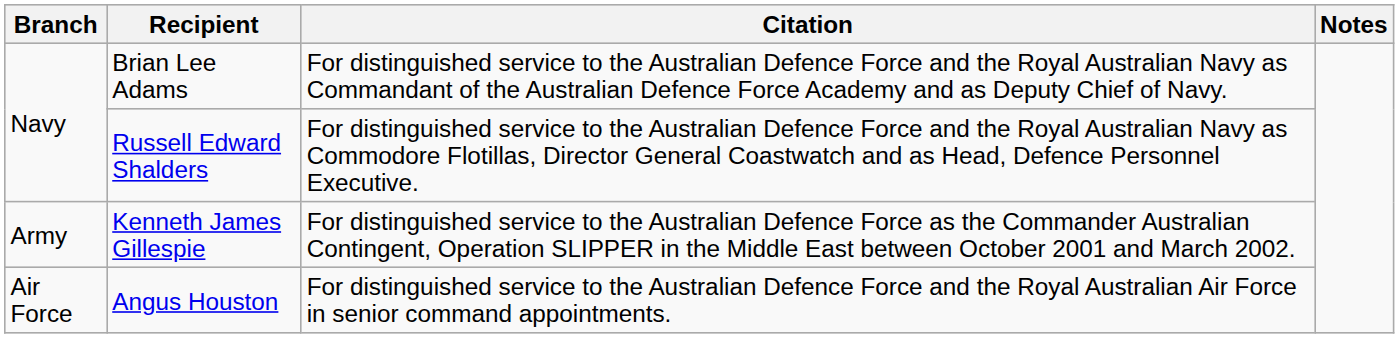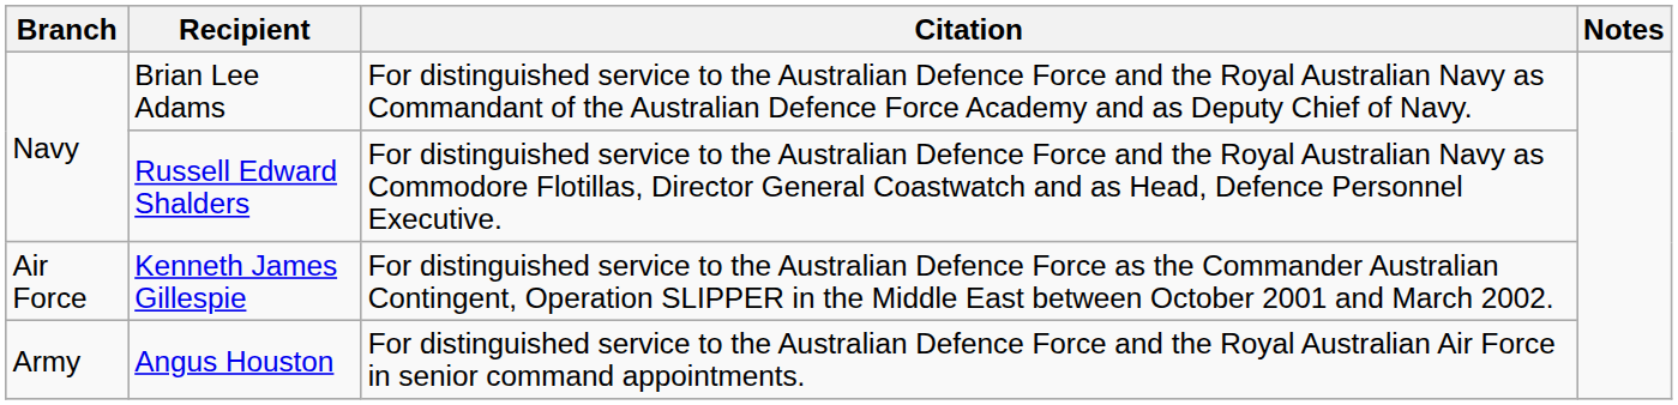Kenneth James Gillespie | Branch: Army -> Air Force
Angus Houston | Branch: Air Force -> Army
